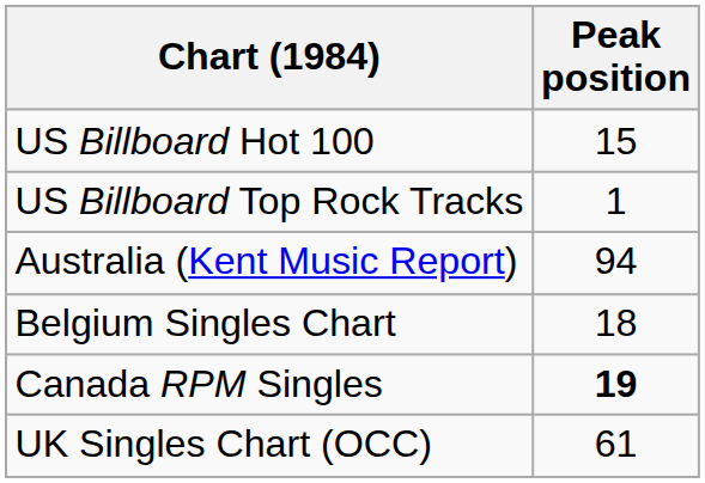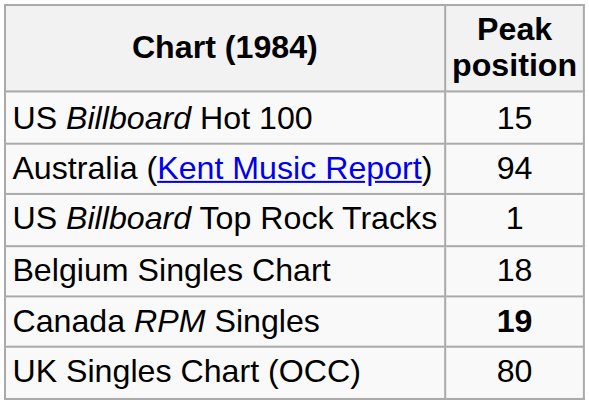rows swapped: US Billboard Top Rock Tracks <-> Australia (Kent Music Report)
UK Singles Chart (OCC) | Peak position: 61 -> 80
